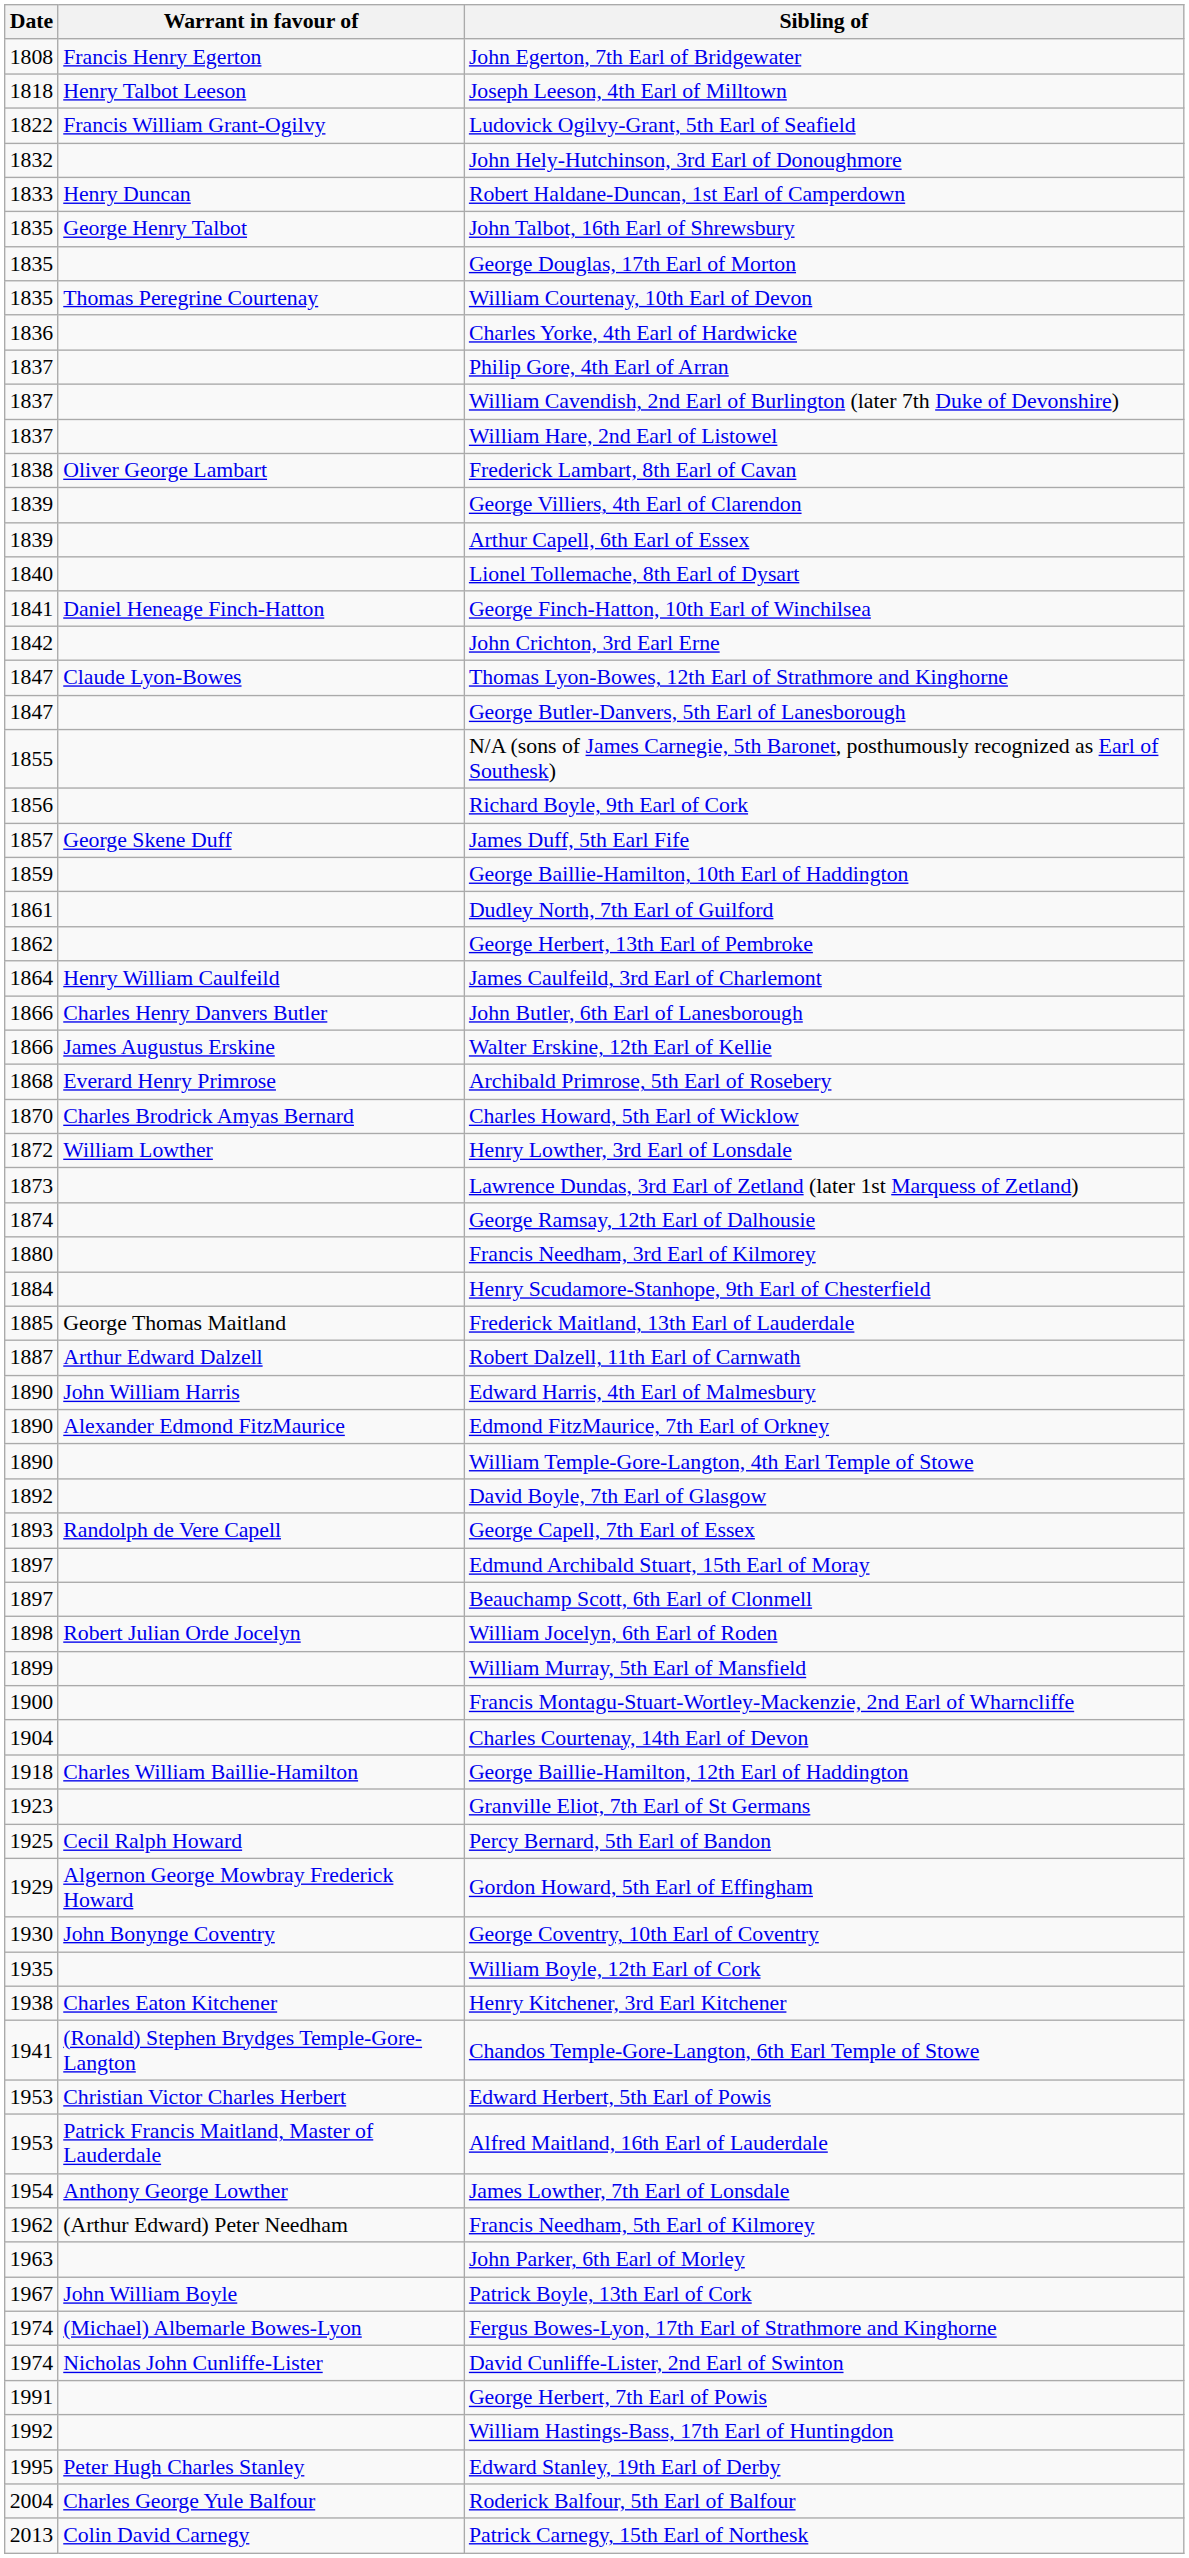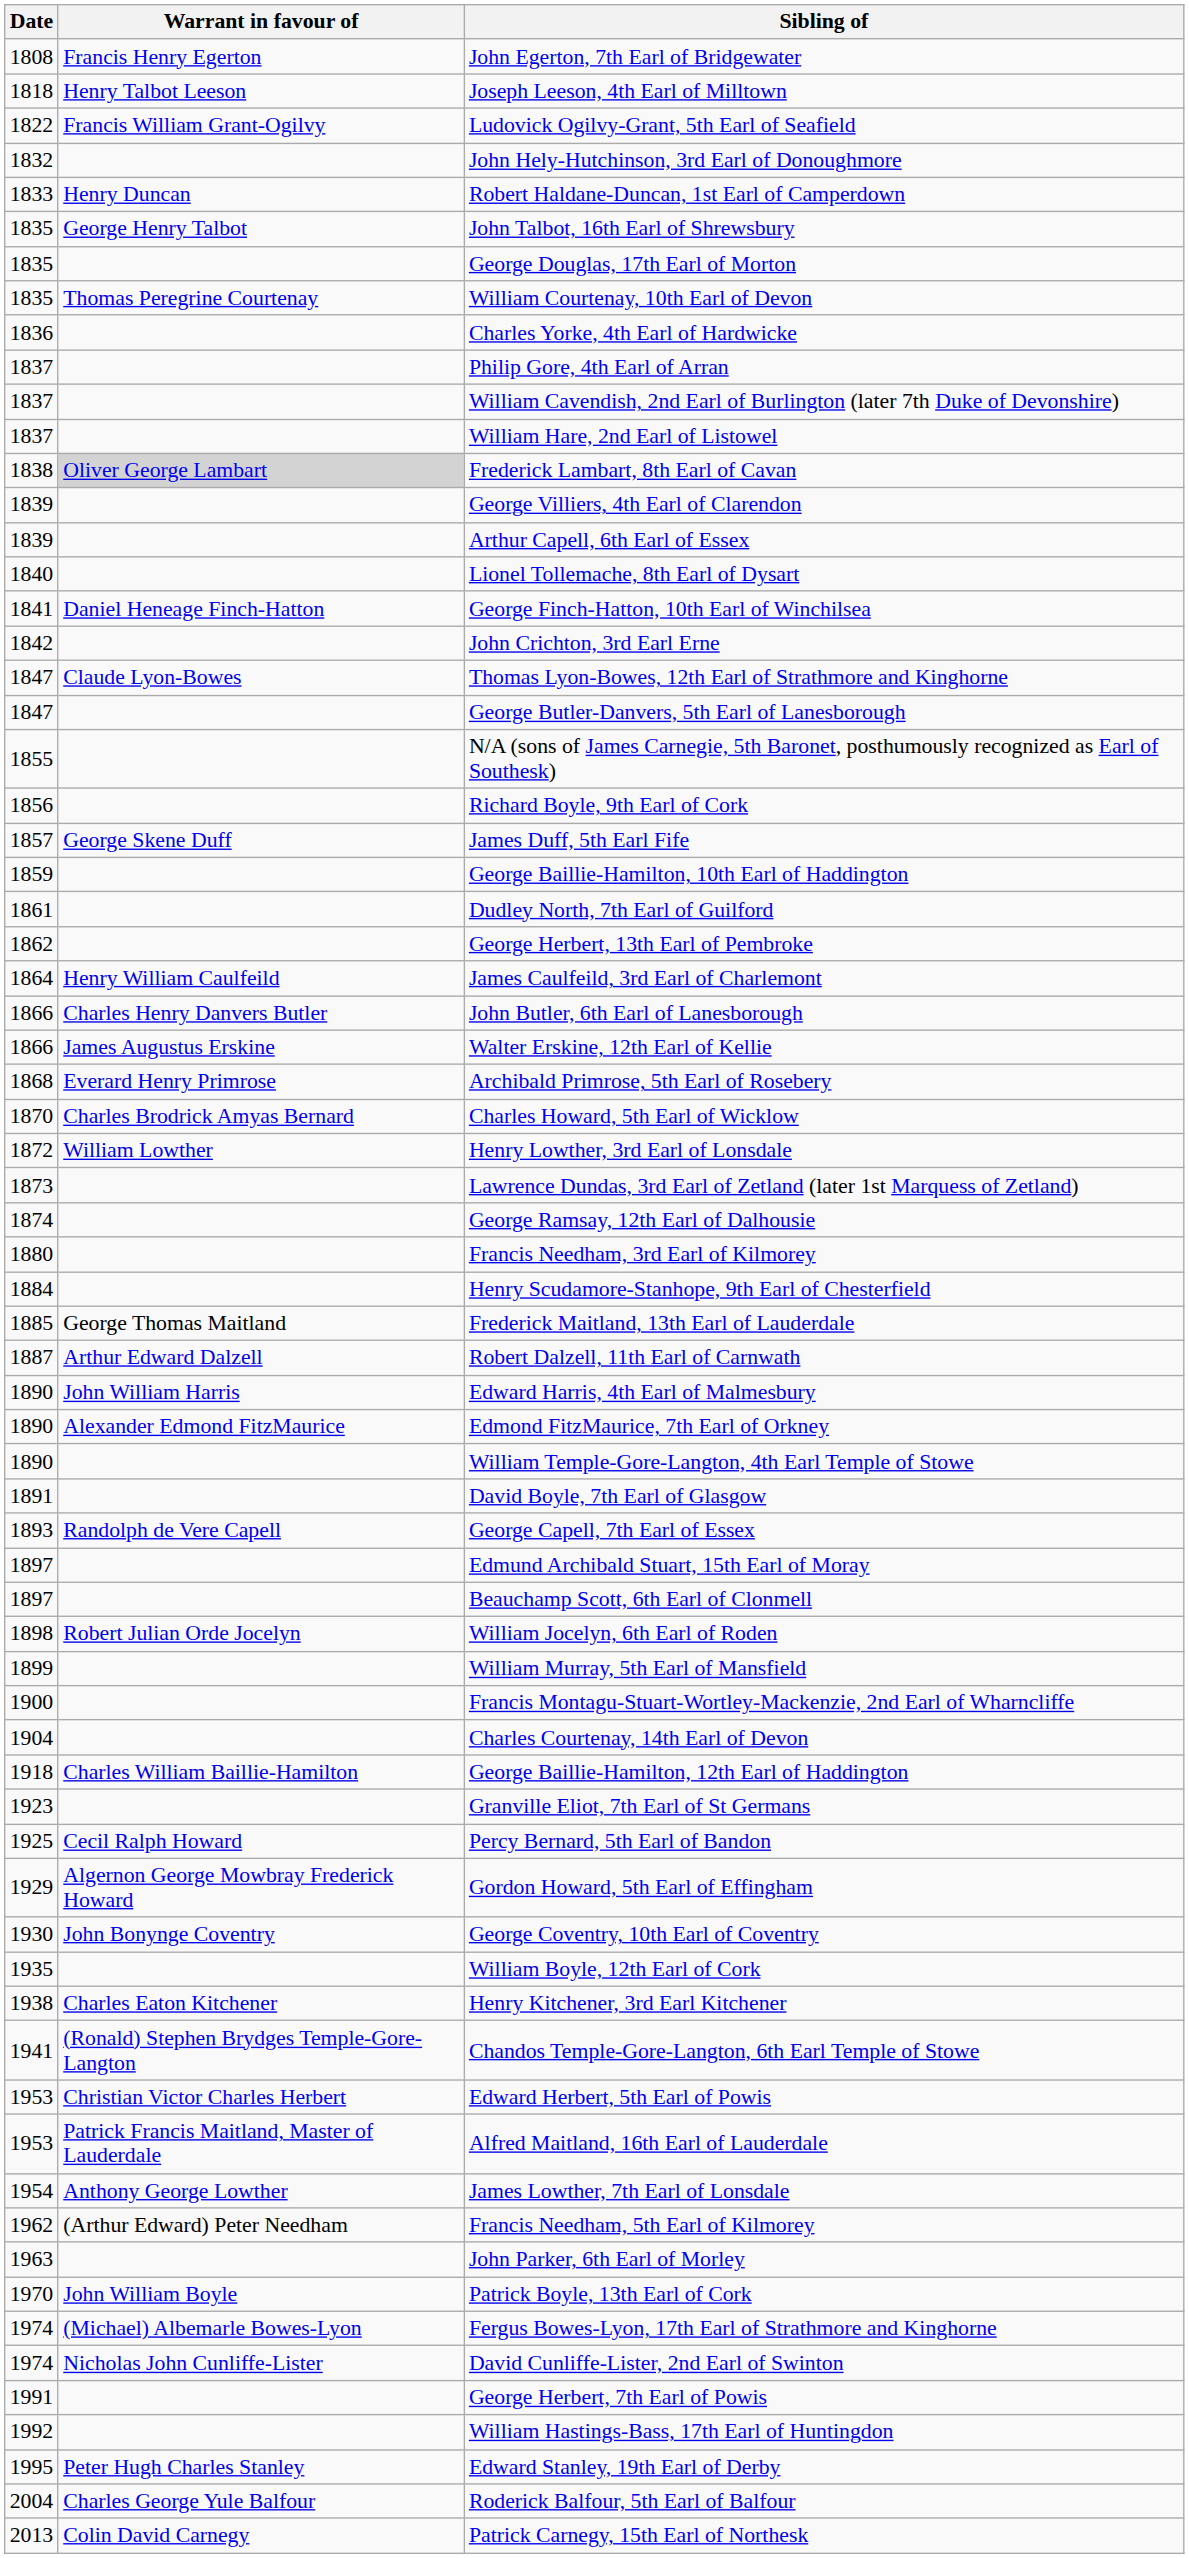Frederick Lambart, 8th Earl of Cavan | Warrant in favour of: no background -> lightgrey background
David Boyle, 7th Earl of Glasgow | Date: 1892 -> 1891
Patrick Boyle, 13th Earl of Cork | Date: 1967 -> 1970
